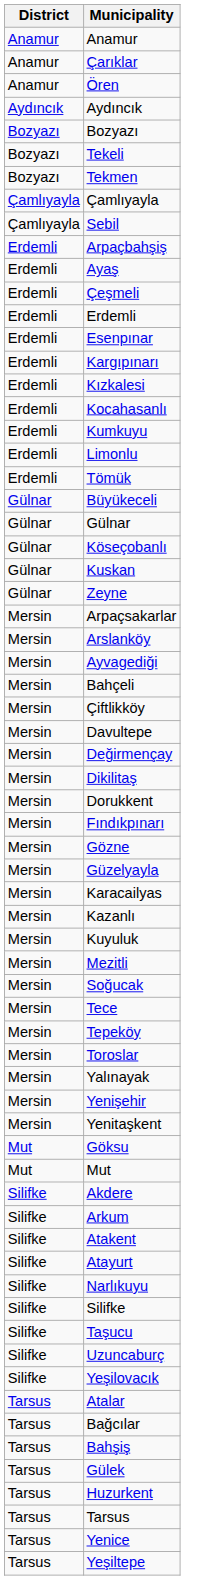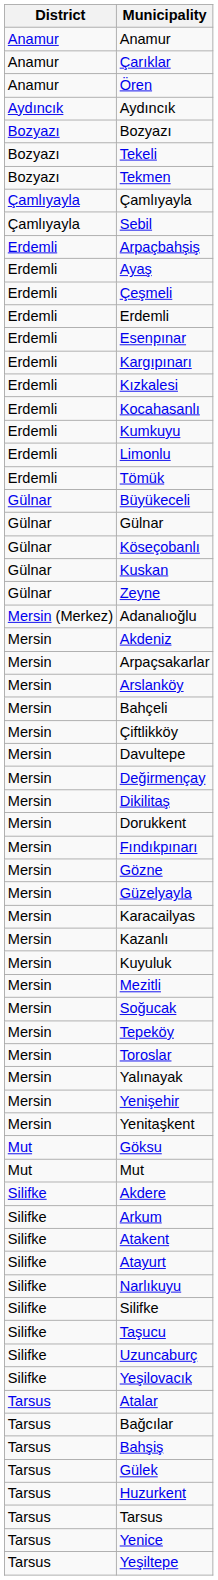+ row: Mersin (Merkez) | Adanalıoğlu
+ row: Mersin | Akdeniz
- row: Mersin | Ayvagediği
- row: Mersin | Tece
